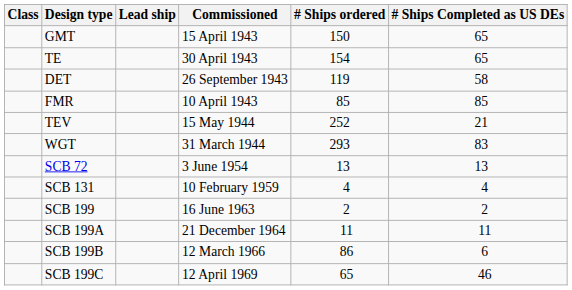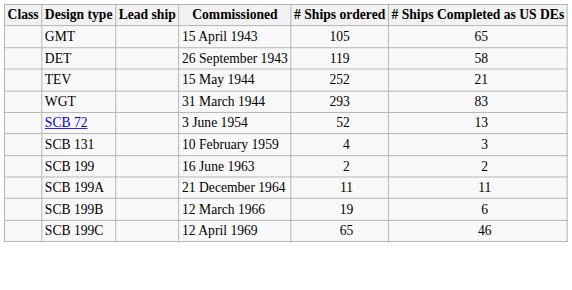GMT | # Ships ordered: 150 -> 105
- row: TE | 30 April 1943 | 154 | 65
- row: FMR | 10 April 1943 | 85 | 85
SCB 72 | # Ships ordered: 13 -> 52
SCB 131 | # Ships Completed as US DEs: 4 -> 3
SCB 199B | # Ships ordered: 86 -> 19
